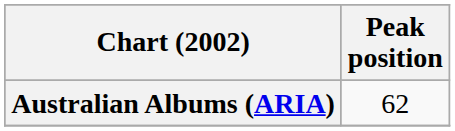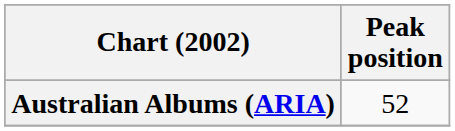Australian Albums (ARIA) | Peak position: 62 -> 52
